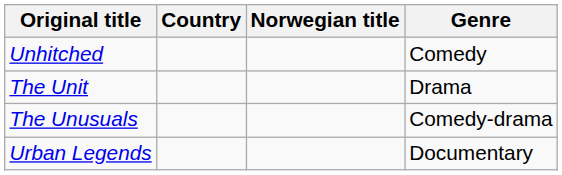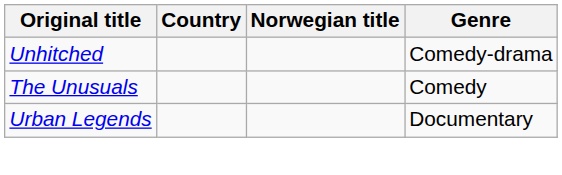Unhitched | Genre: Comedy -> Comedy-drama
- row: The Unit | Drama
The Unusuals | Genre: Comedy-drama -> Comedy
